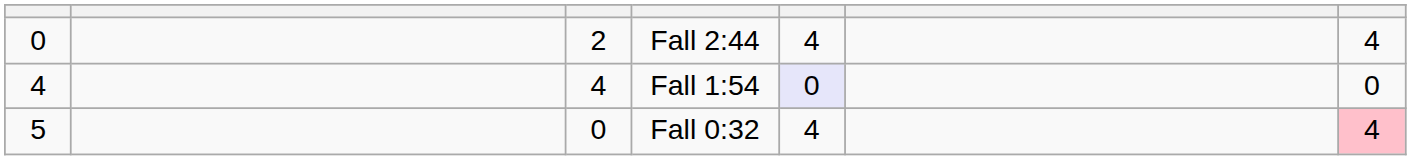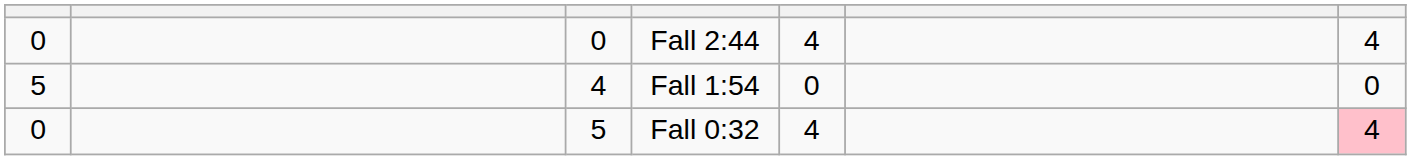Fall 2:44 | column 3: 2 -> 0
Fall 1:54 | column 1: 4 -> 5
Fall 1:54 | column 5: lavender background -> no background
Fall 0:32 | column 1: 5 -> 0
Fall 0:32 | column 3: 0 -> 5
